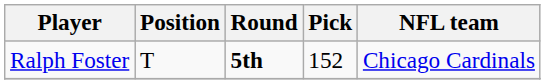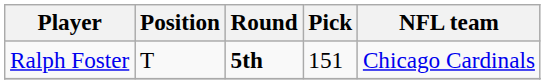Ralph Foster | Pick: 152 -> 151
